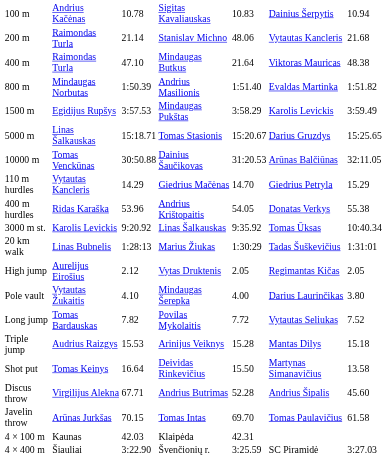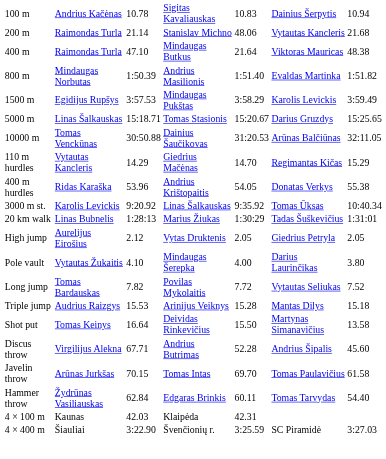110 m hurdles | column 6: Giedrius Petryla -> Regimantas Kičas
High jump | column 6: Regimantas Kičas -> Giedrius Petryla
+ row: Hammer throw | Žydrūnas Vasiliauskas | 62.84 | Edgaras Brinkis | 60.11 | Tomas Tarvydas | 54.40
